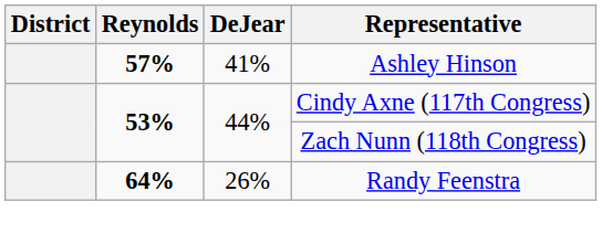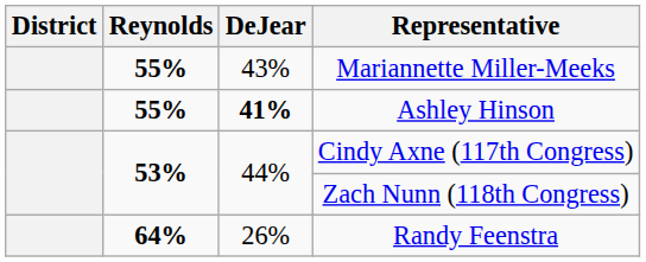+ row: 55% | 43% | Mariannette Miller-Meeks
Ashley Hinson | Reynolds: 57% -> 55%
Ashley Hinson | DeJear: normal -> bold
